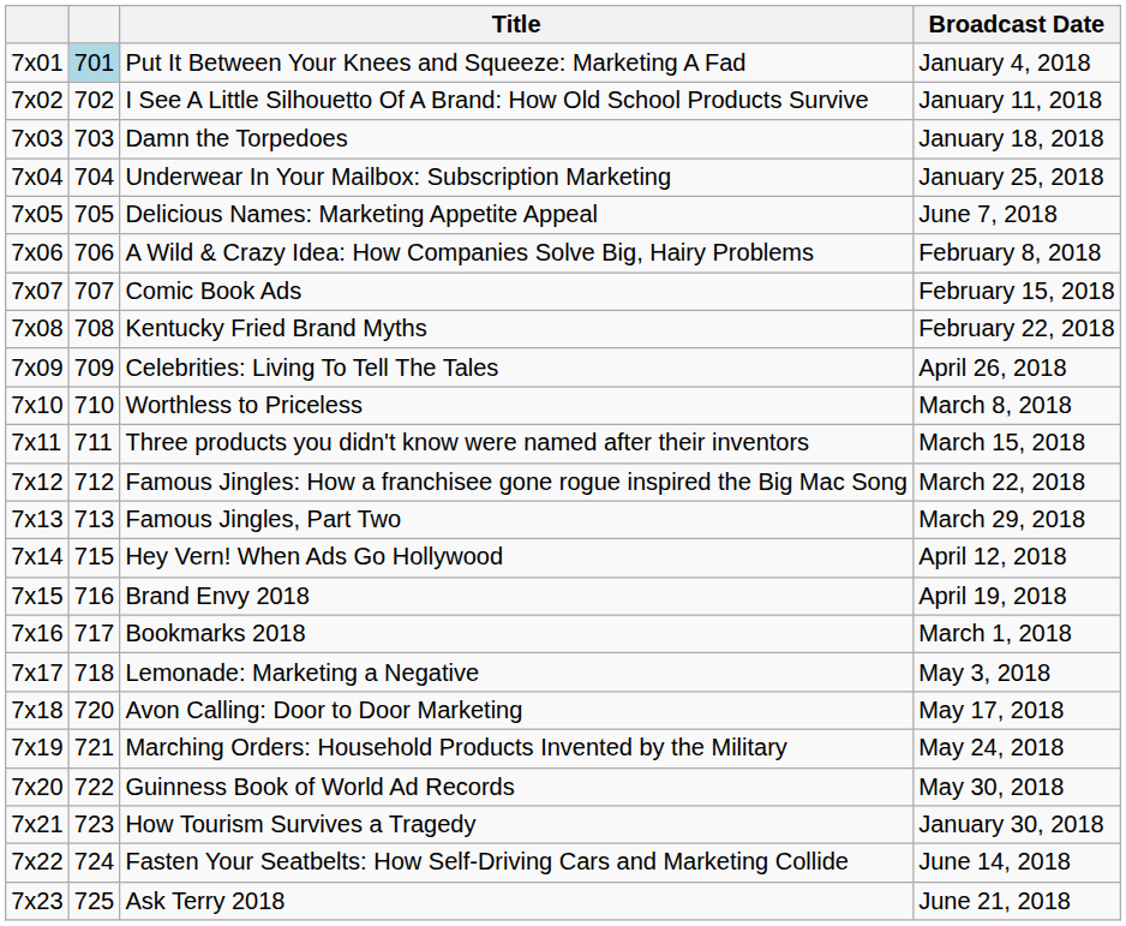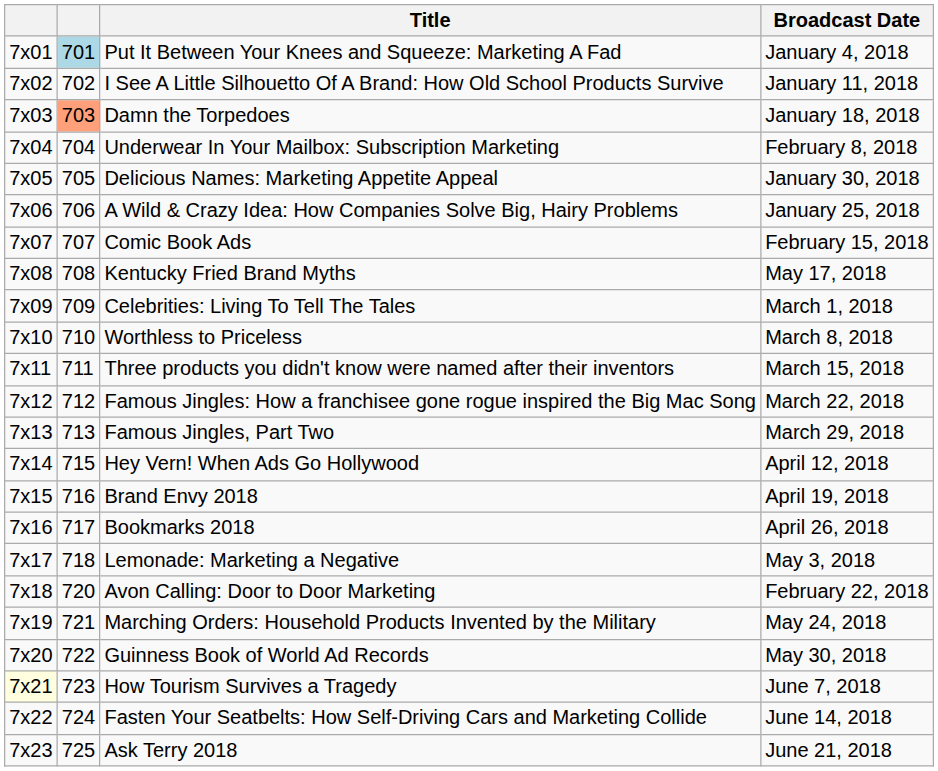Damn the Torpedoes | column 2: no background -> lightsalmon background
Underwear In Your Mailbox: Subscription Marketing | Broadcast Date: January 25, 2018 -> February 8, 2018
Delicious Names: Marketing Appetite Appeal | Broadcast Date: June 7, 2018 -> January 30, 2018
A Wild & Crazy Idea: How Companies Solve Big, Hairy Problems | Broadcast Date: February 8, 2018 -> January 25, 2018
Kentucky Fried Brand Myths | Broadcast Date: February 22, 2018 -> May 17, 2018
Celebrities: Living To Tell The Tales | Broadcast Date: April 26, 2018 -> March 1, 2018
Bookmarks 2018 | Broadcast Date: March 1, 2018 -> April 26, 2018
Avon Calling: Door to Door Marketing | Broadcast Date: May 17, 2018 -> February 22, 2018
How Tourism Survives a Tragedy | column 1: no background -> lightyellow background
How Tourism Survives a Tragedy | Broadcast Date: January 30, 2018 -> June 7, 2018
